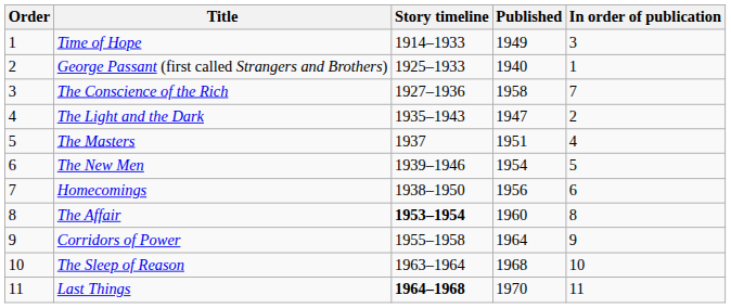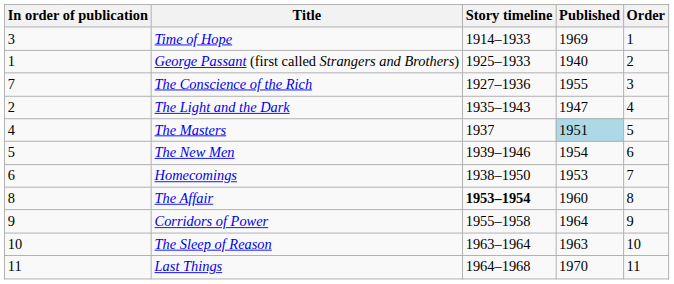columns swapped: Order <-> In order of publication
Time of Hope | Published: 1949 -> 1969
The Conscience of the Rich | Published: 1958 -> 1955
The Masters | Published: no background -> lightblue background
Homecomings | Published: 1956 -> 1953
The Sleep of Reason | Published: 1968 -> 1963
Last Things | Story timeline: bold -> normal
